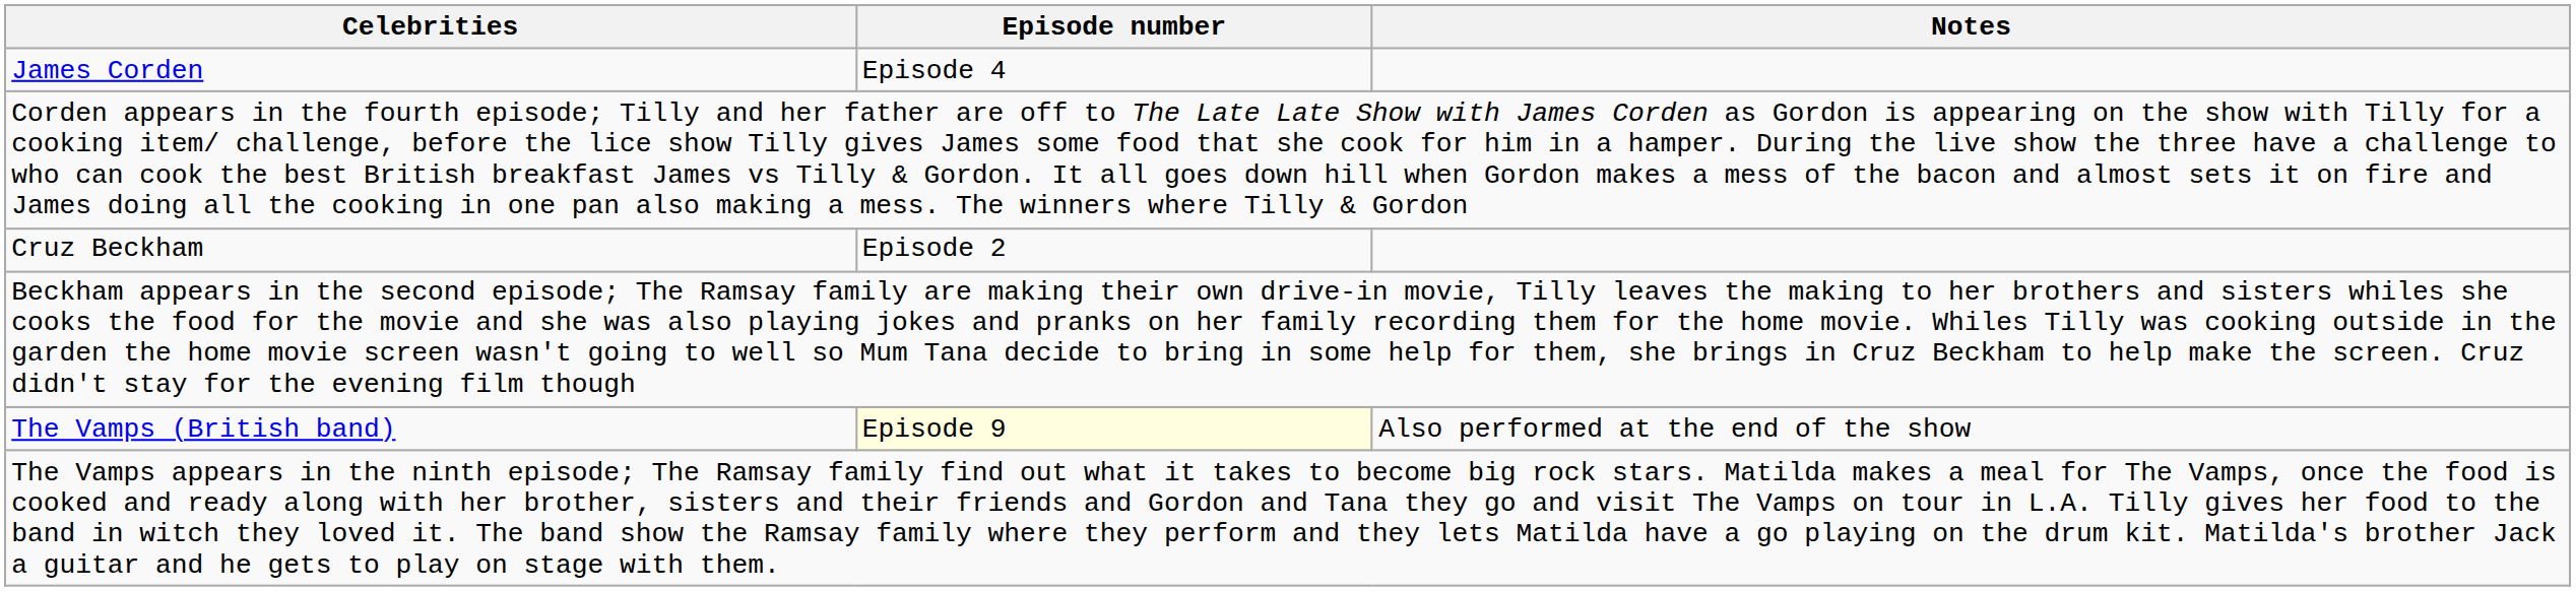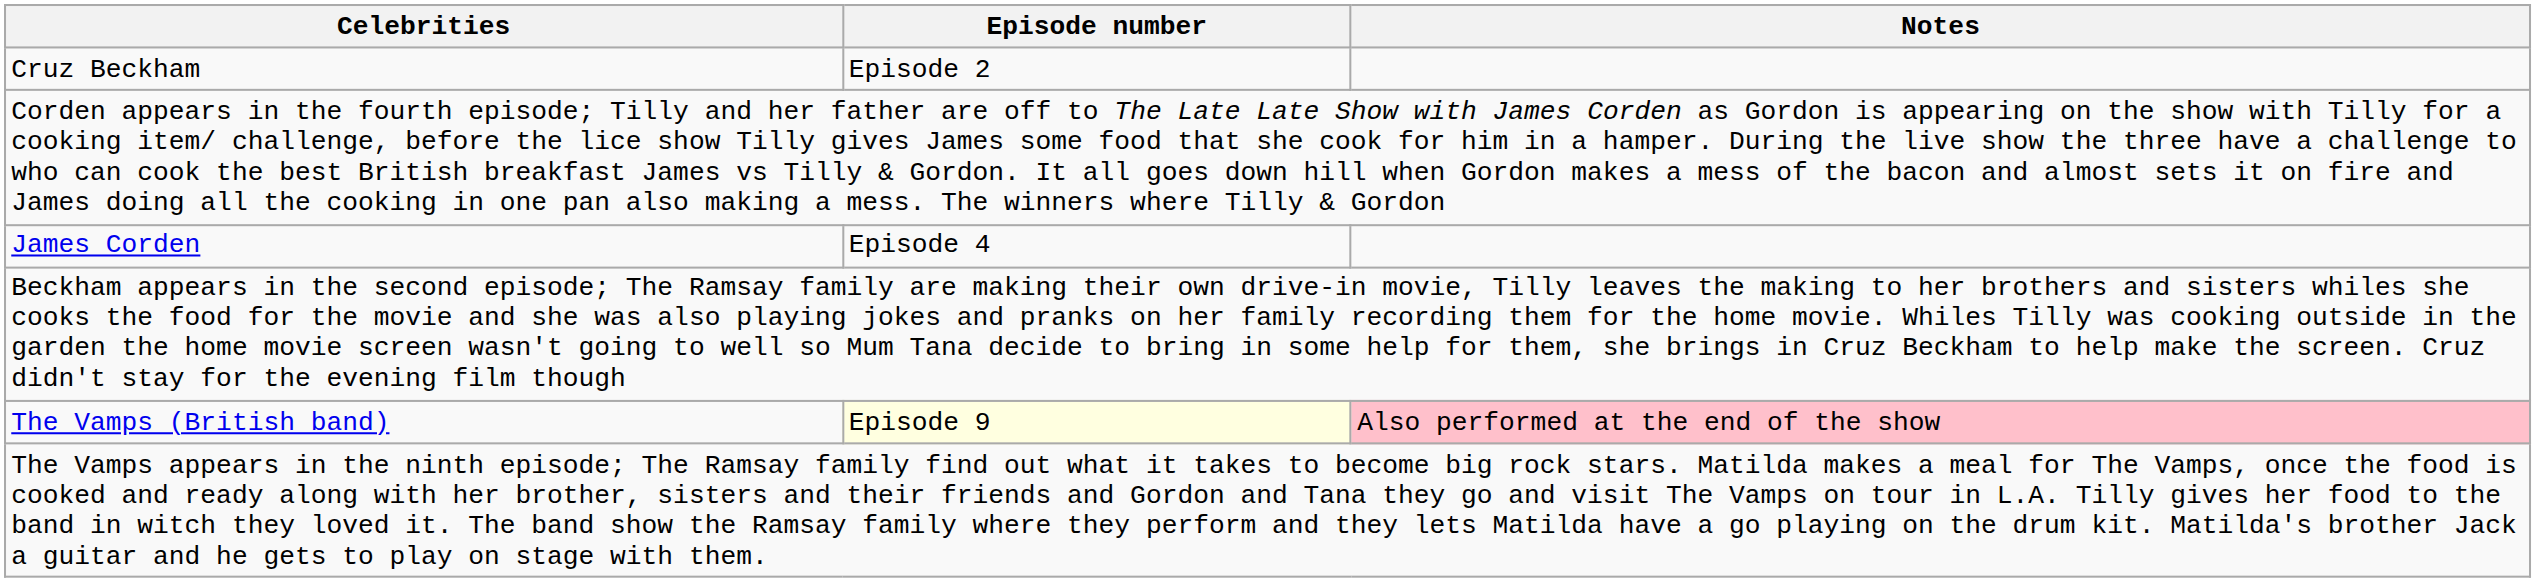rows swapped: James Corden <-> Cruz Beckham
The Vamps (British band) | Notes: no background -> pink background
